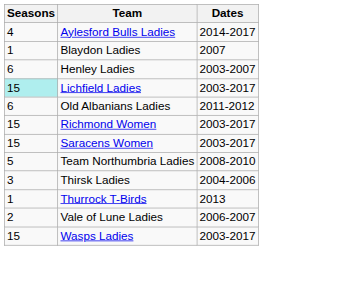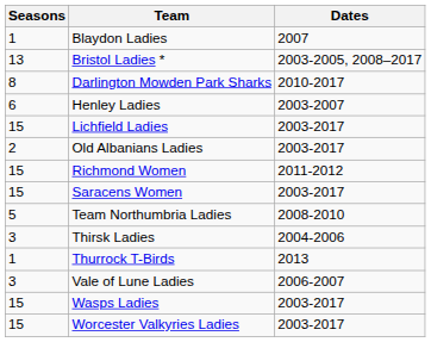- row: 4 | Aylesford Bulls Ladies | 2014-2017
+ row: 13 | Bristol Ladies * | 2003-2005, 2008–2017
+ row: 8 | Darlington Mowden Park Sharks | 2010-2017
Lichfield Ladies | Seasons: paleturquoise background -> no background
Old Albanians Ladies | Seasons: 6 -> 2
Old Albanians Ladies | Dates: 2011-2012 -> 2003-2017
Richmond Women | Dates: 2003-2017 -> 2011-2012
Vale of Lune Ladies | Seasons: 2 -> 3
+ row: 15 | Worcester Valkyries Ladies | 2003-2017
